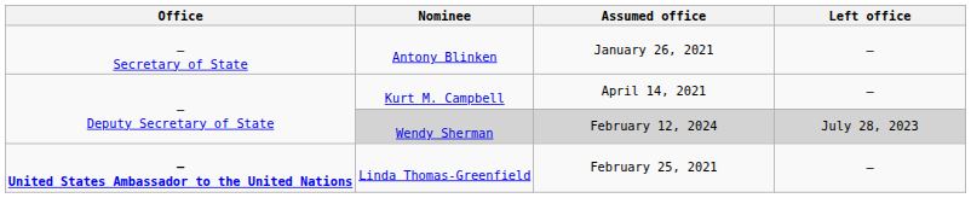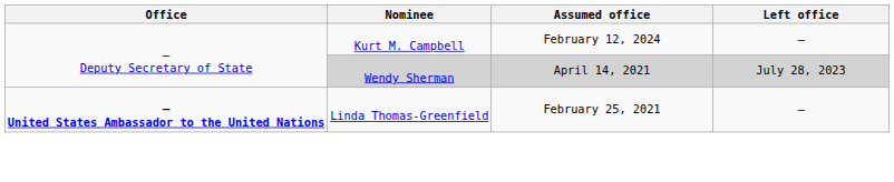- row: — Secretary of State | Antony Blinken | January 26, 2021 | —
Kurt M. Campbell | Assumed office: April 14, 2021 -> February 12, 2024
Wendy Sherman | Assumed office: February 12, 2024 -> April 14, 2021
